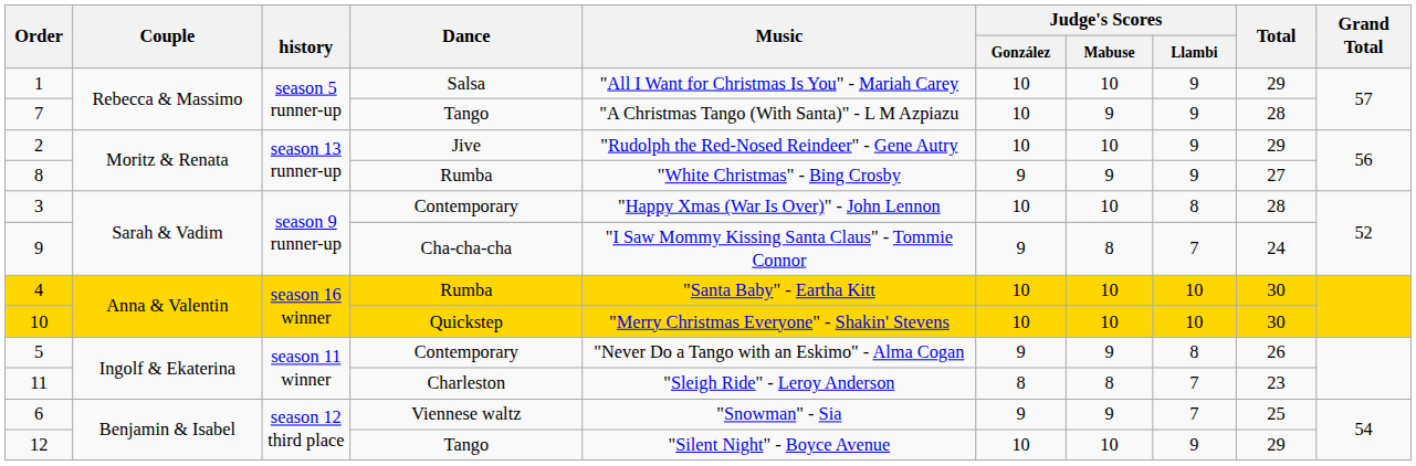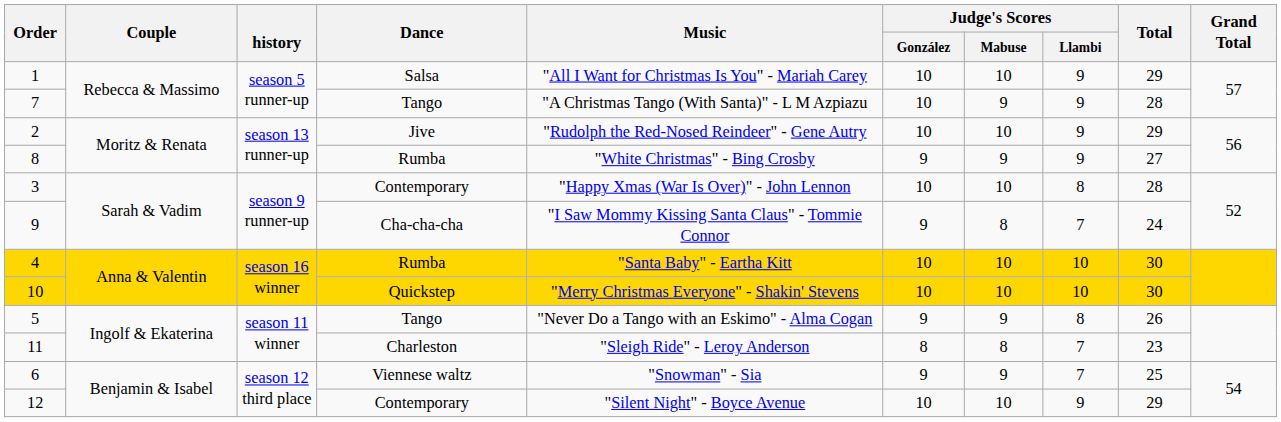5 | Dance: Contemporary -> Tango
12 | Dance: Tango -> Contemporary
